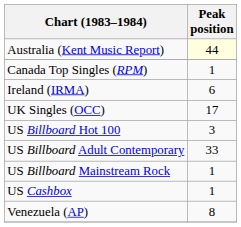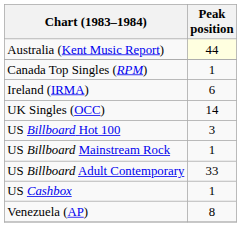UK Singles (OCC) | Peak position: 17 -> 14
rows swapped: US Billboard Adult Contemporary <-> US Billboard Mainstream Rock
